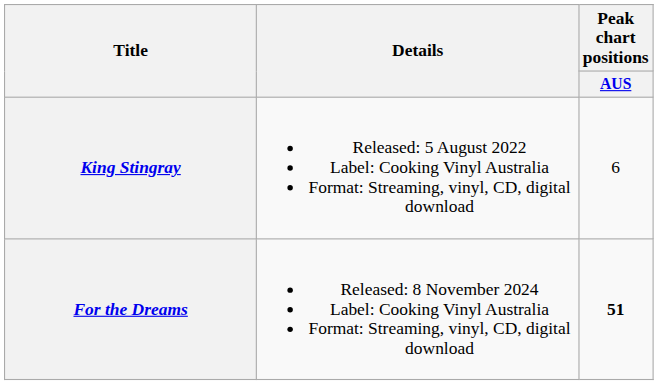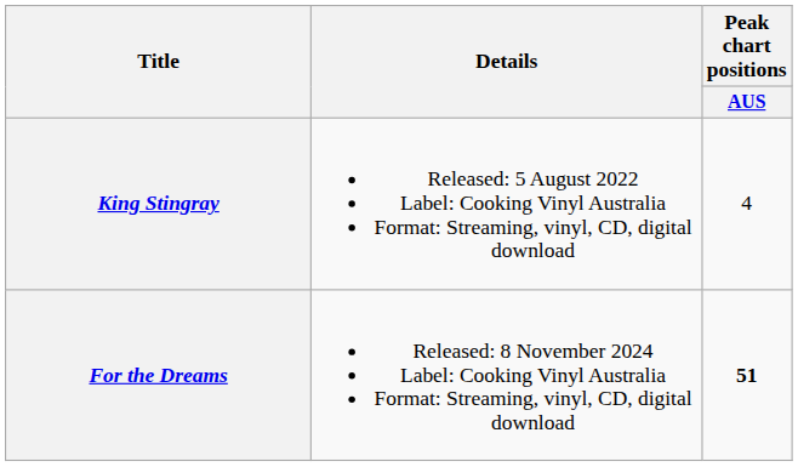King Stingray | Peak chart positions / AUS: 6 -> 4
